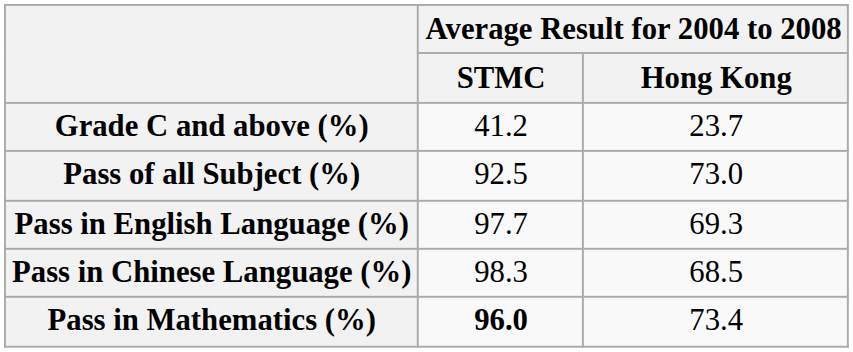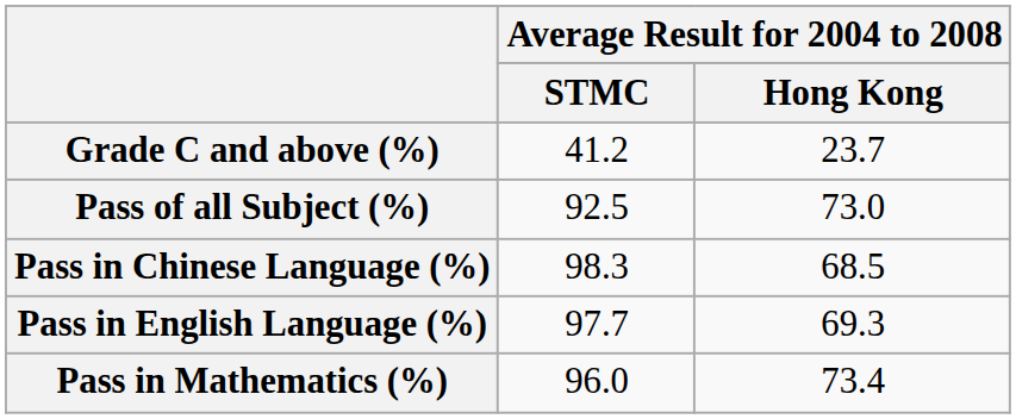rows swapped: Pass in Chinese Language (%) <-> Pass in English Language (%)
Pass in Mathematics (%) | Average Result for 2004 to 2008 / STMC: bold -> normal
